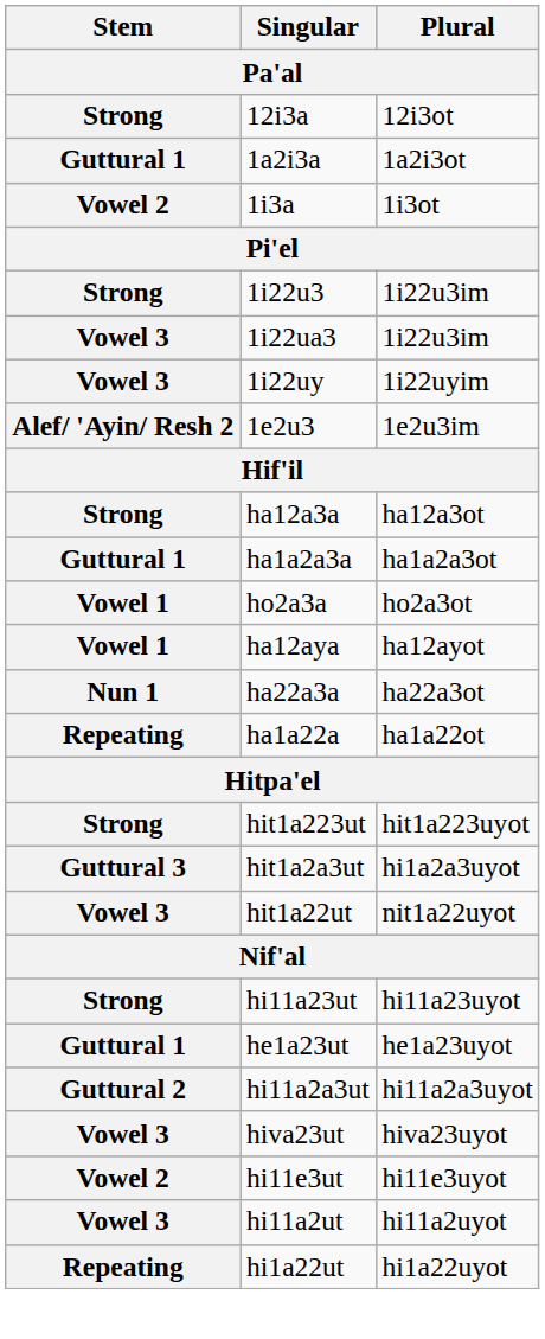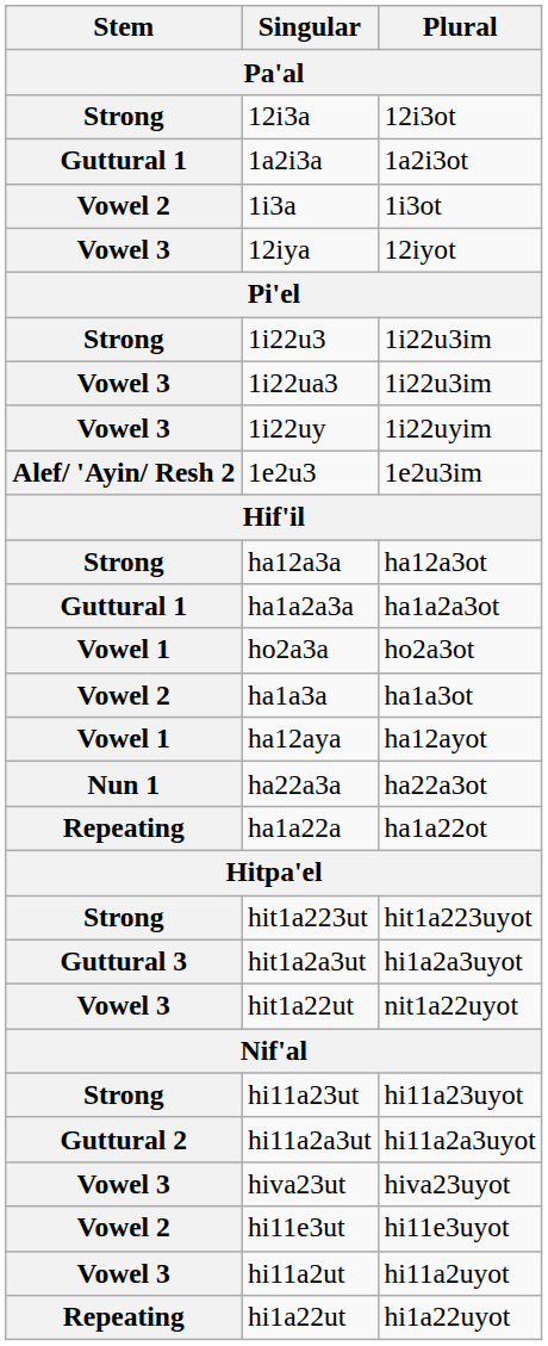+ row: Vowel 3 | 12iya | 12iyot
+ row: Vowel 2 | ha1a3a | ha1a3ot
- row: Guttural 1 | he1a23ut | he1a23uyot
